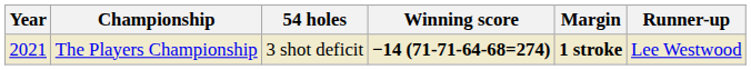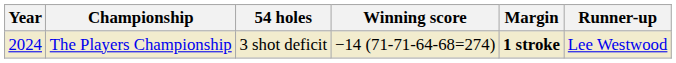The Players Championship | Year: 2021 -> 2024
The Players Championship | Winning score: bold -> normal
